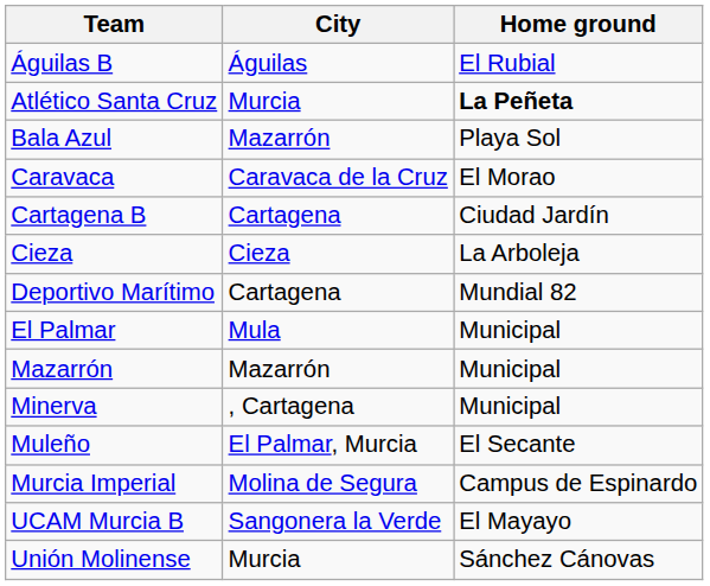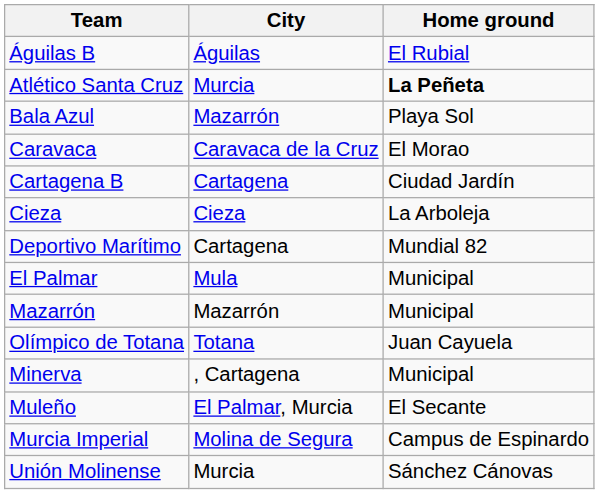+ row: Olímpico de Totana | Totana | Juan Cayuela
- row: UCAM Murcia B | Sangonera la Verde | El Mayayo
